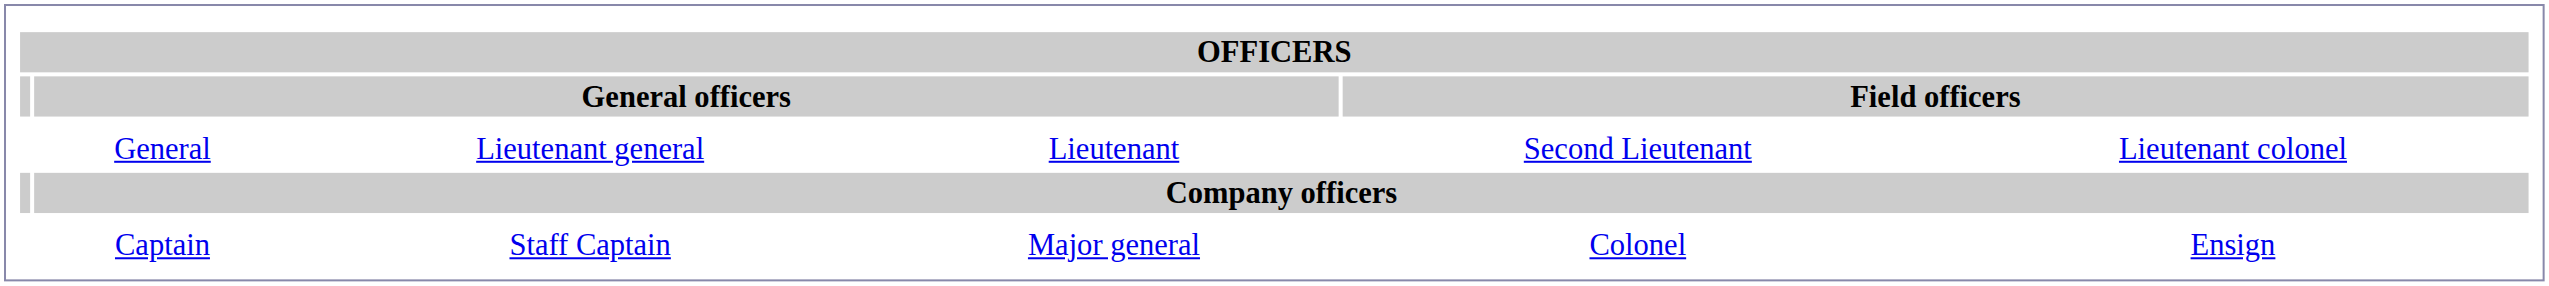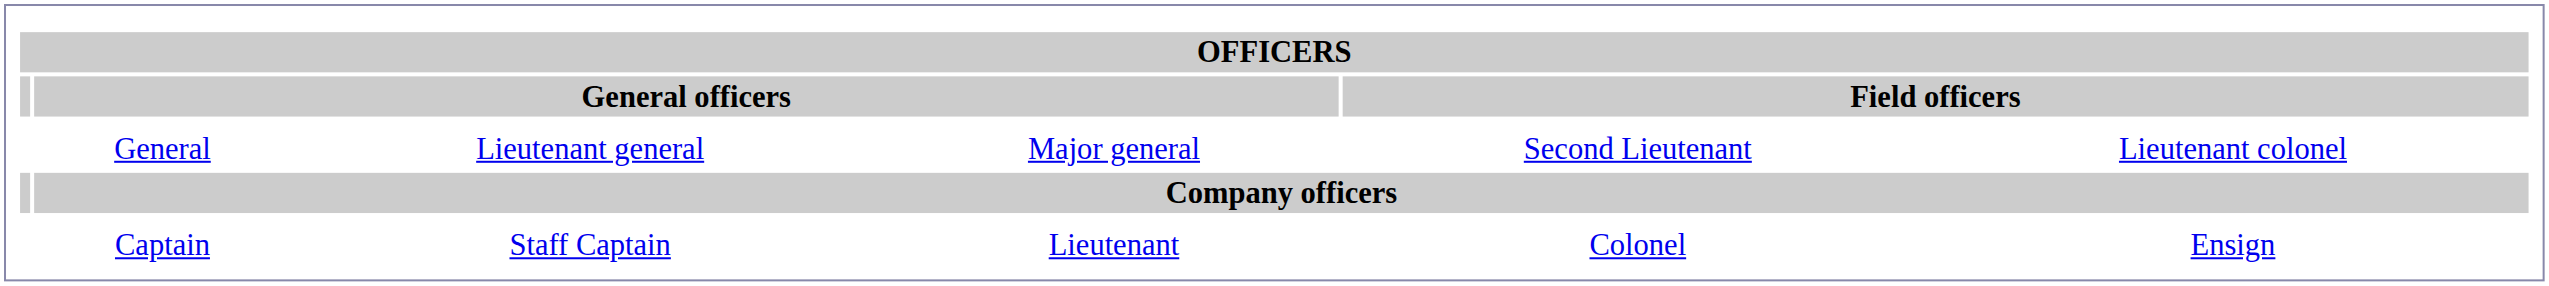General | column 4: Lieutenant -> Major general
Captain | column 4: Major general -> Lieutenant
